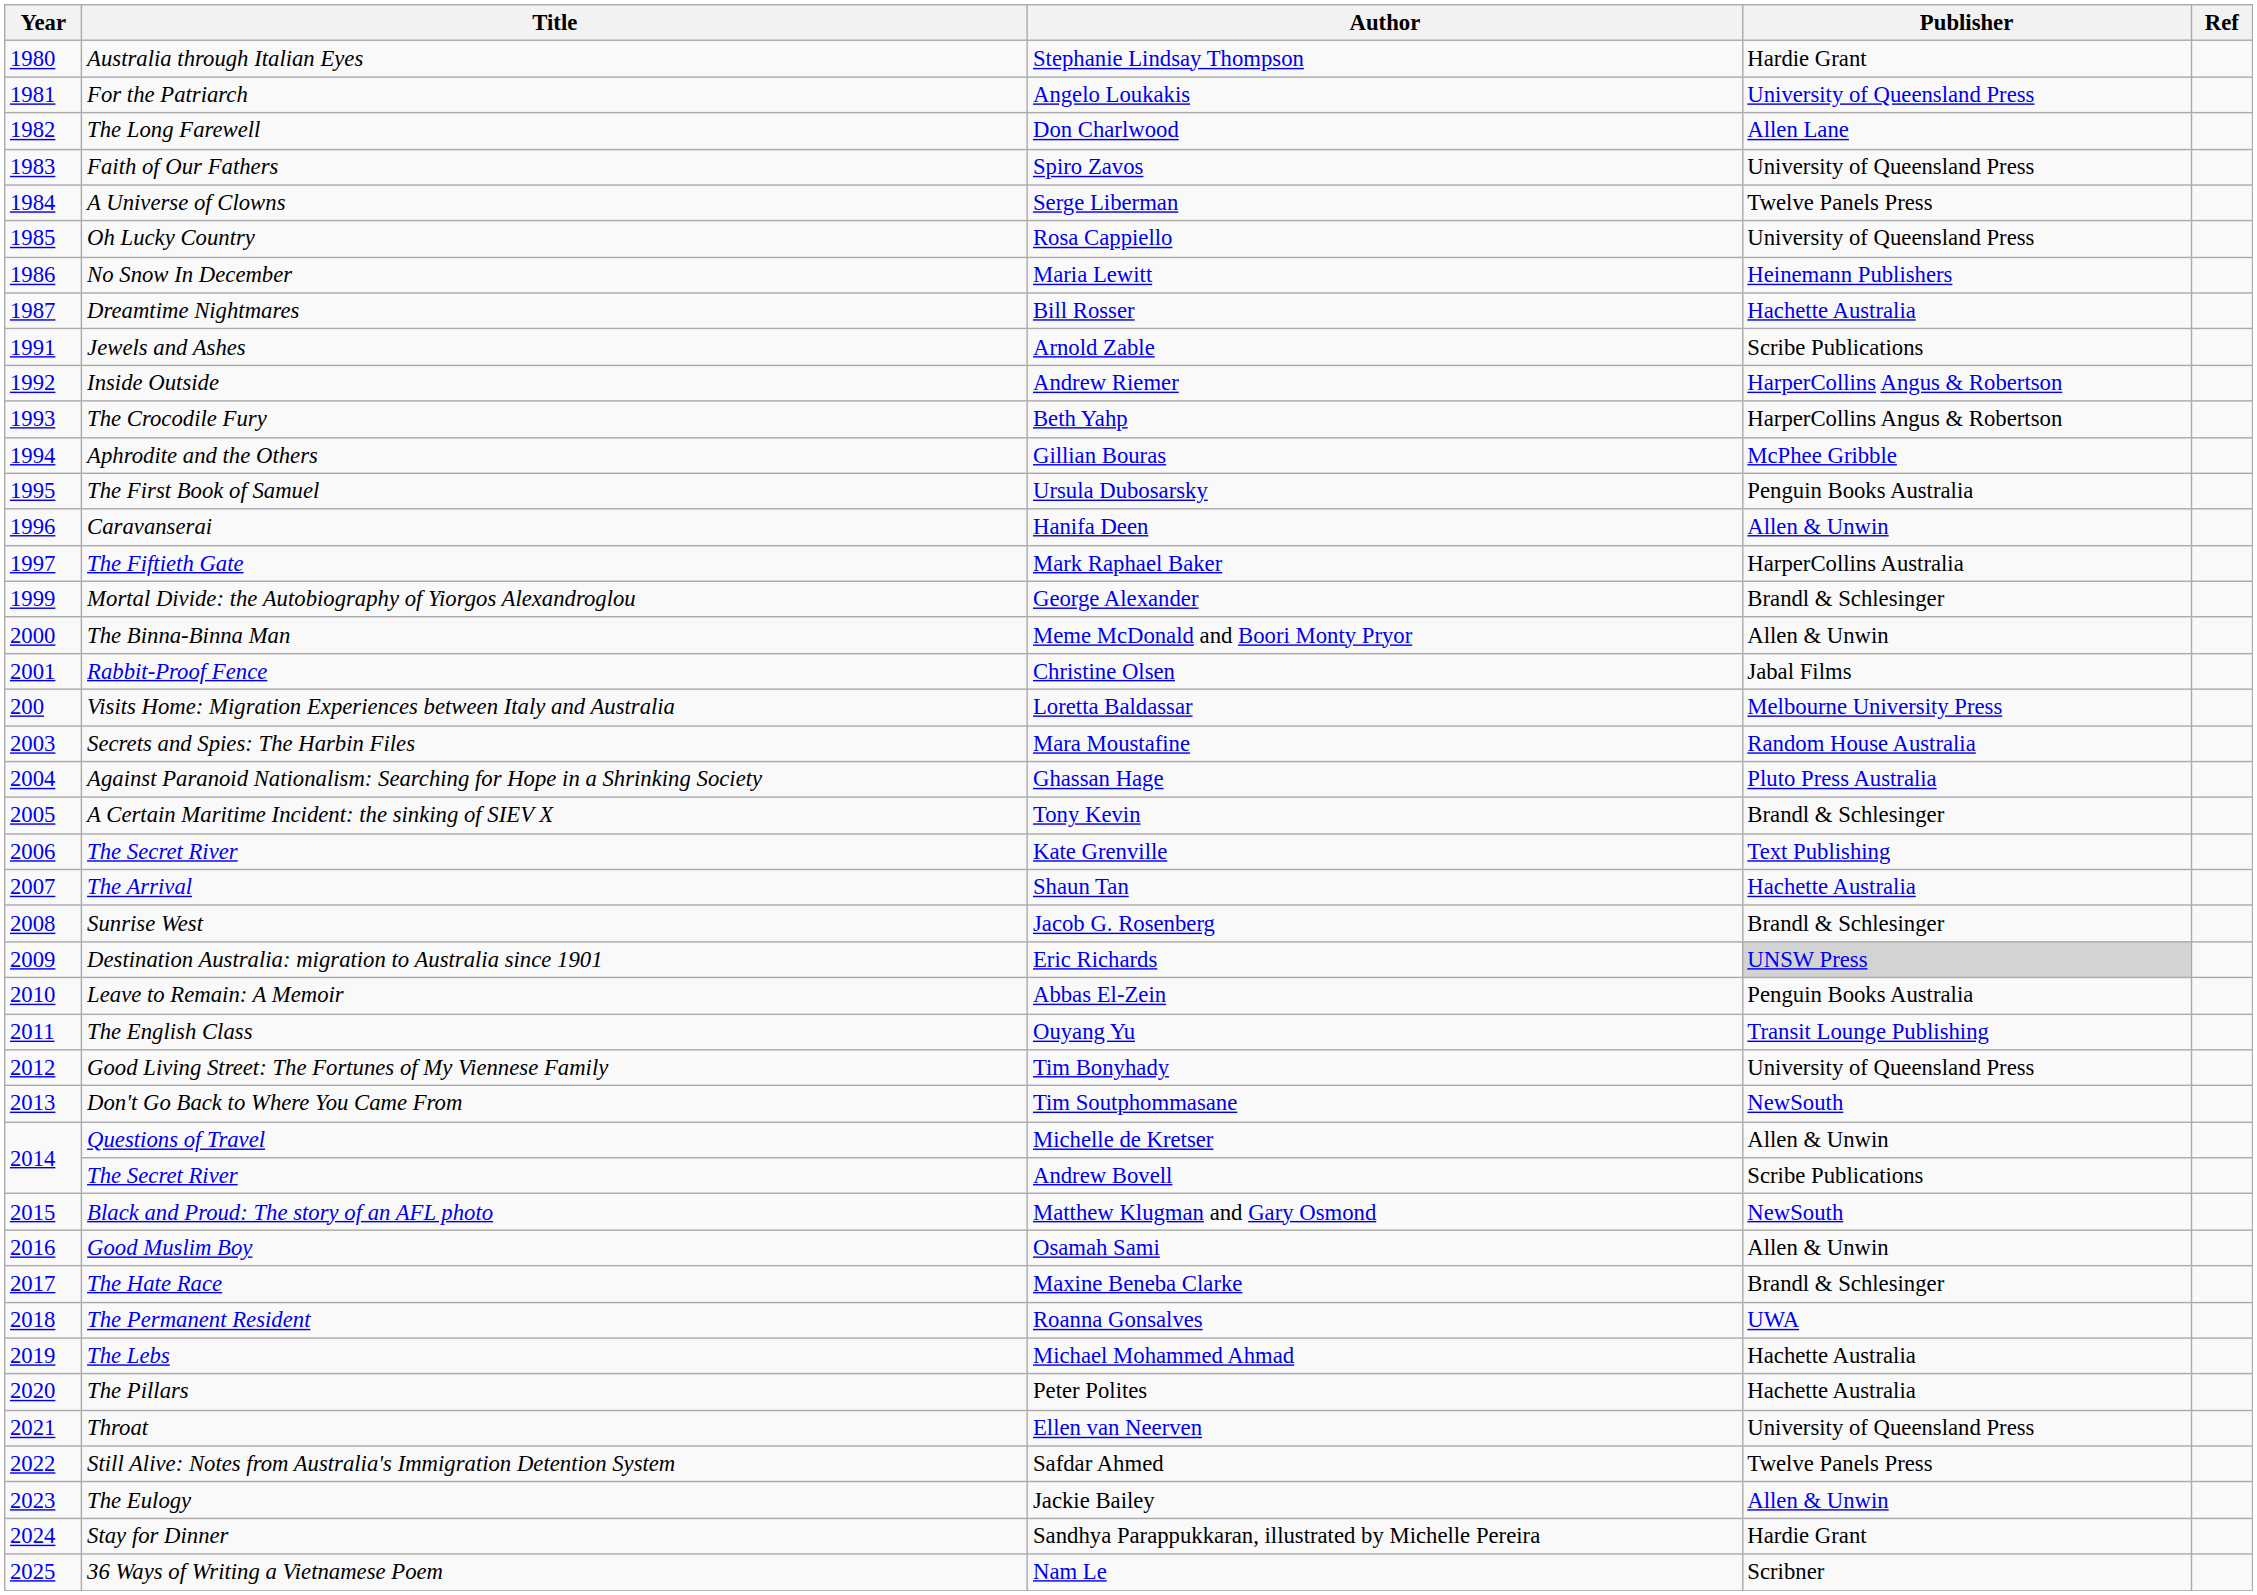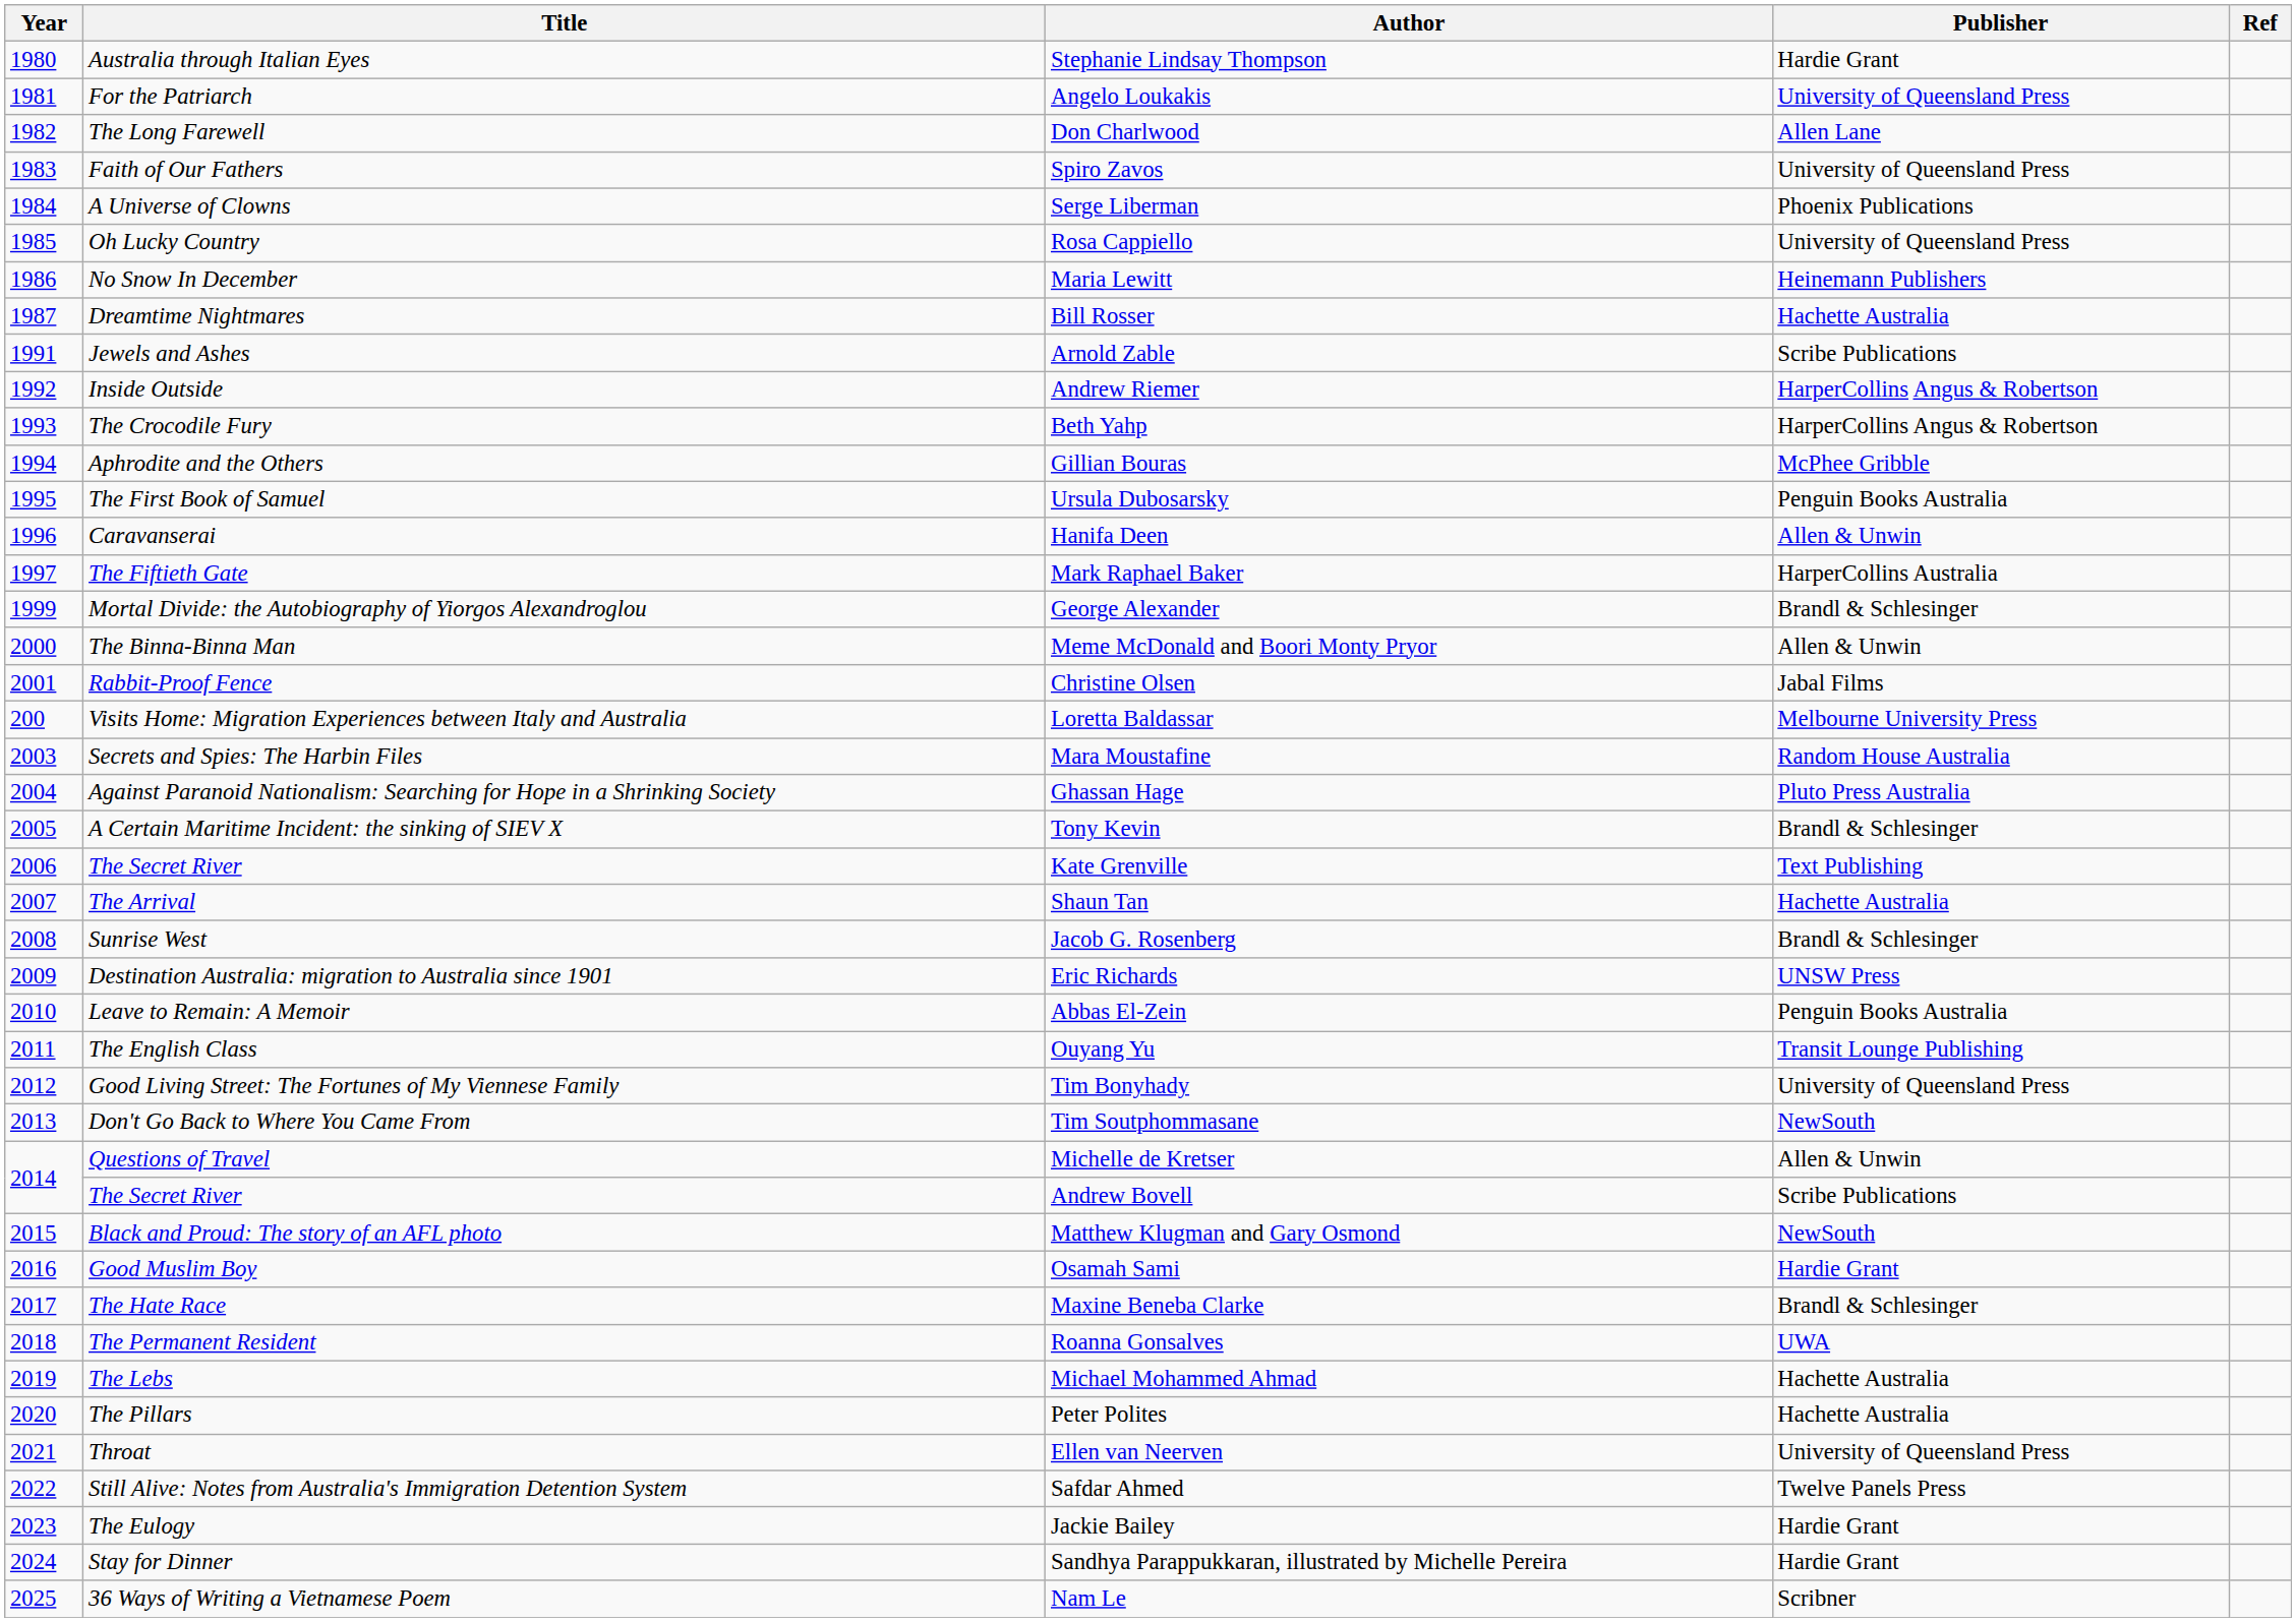Serge Liberman | Publisher: Twelve Panels Press -> Phoenix Publications
Eric Richards | Publisher: lightgrey background -> no background
Osamah Sami | Publisher: Allen & Unwin -> Hardie Grant
Jackie Bailey | Publisher: Allen & Unwin -> Hardie Grant
